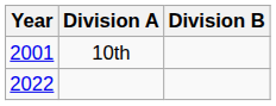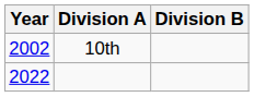10th | Year: 2001 -> 2002
